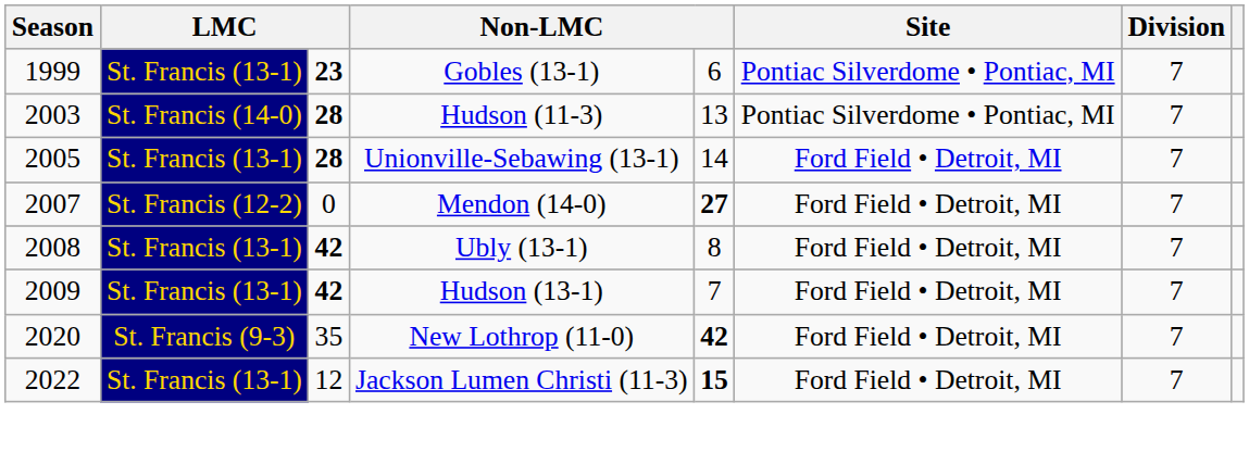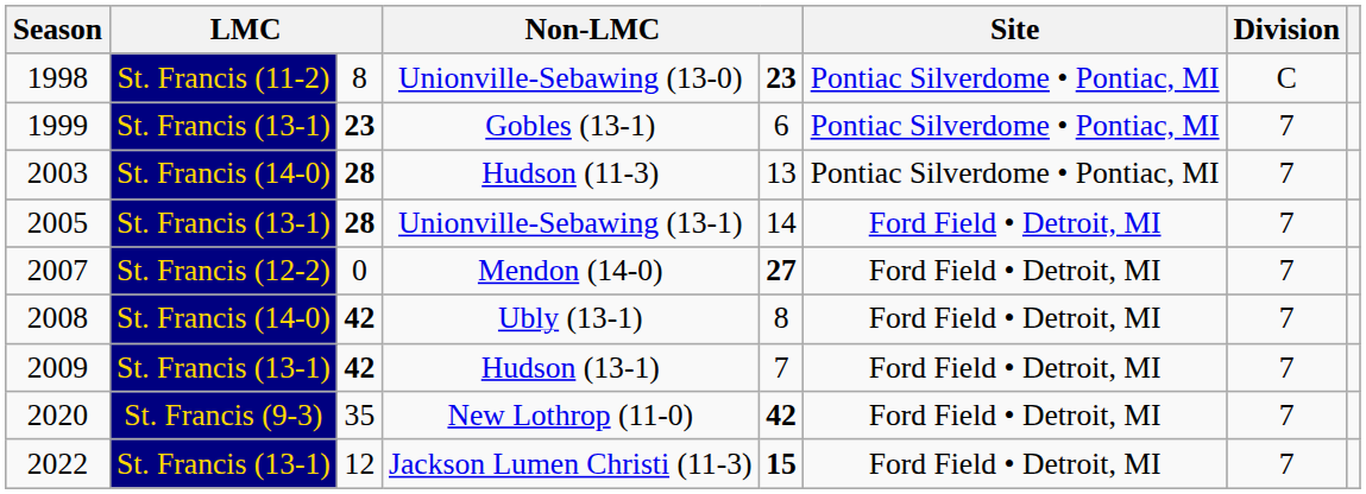+ row: 1998 | St. Francis (11-2) | 8 | Unionville-Sebawing (13-0) | 23 | Pontiac Silverdome • Pontiac, MI | C
Ubly (13-1) | column 2: St. Francis (13-1) -> St. Francis (14-0)
